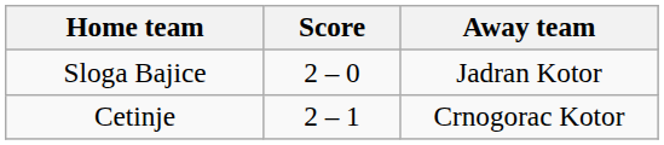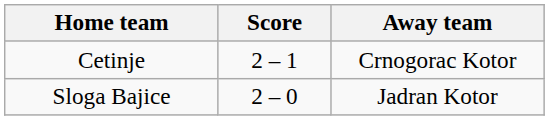rows swapped: Sloga Bajice <-> Cetinje
